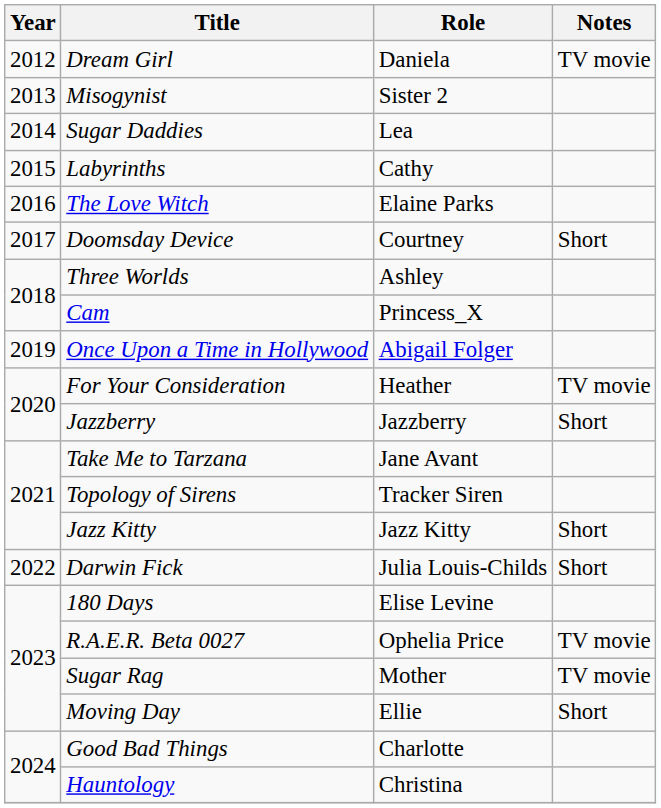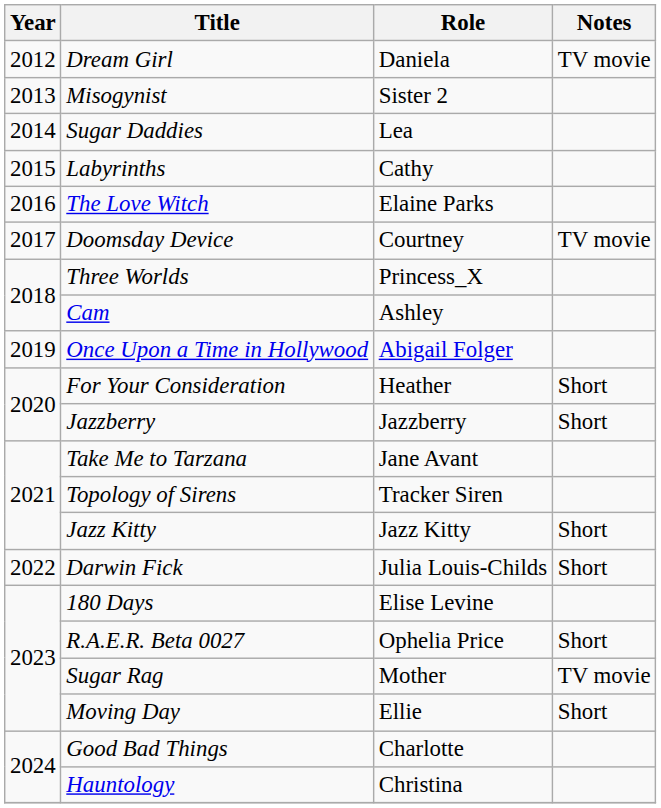Doomsday Device | Notes: Short -> TV movie
Three Worlds | Role: Ashley -> Princess_X
Cam | Role: Princess_X -> Ashley
For Your Consideration | Notes: TV movie -> Short
R.A.E.R. Beta 0027 | Notes: TV movie -> Short
